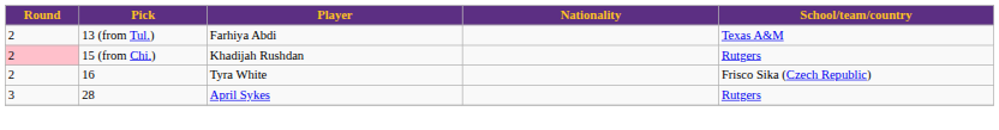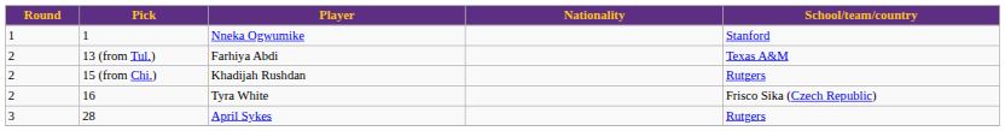+ row: 1 | 1 | Nneka Ogwumike | Stanford
Khadijah Rushdan | Round: pink background -> no background
